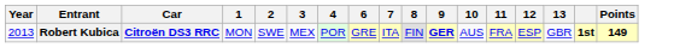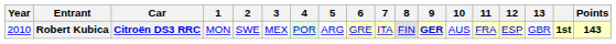+ column: 5 | ARG
Robert Kubica | Year: 2013 -> 2010
Robert Kubica | Points: 149 -> 143
